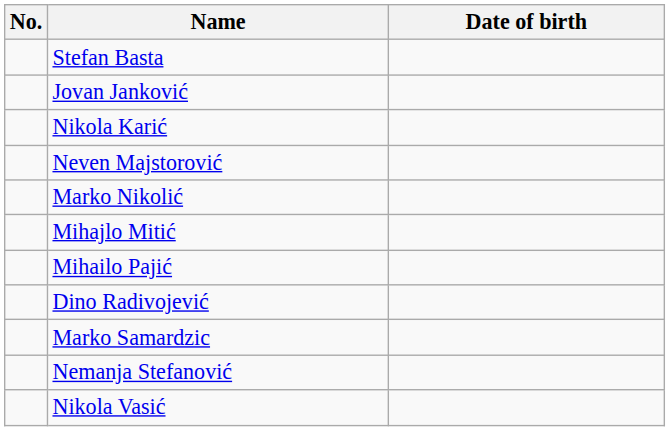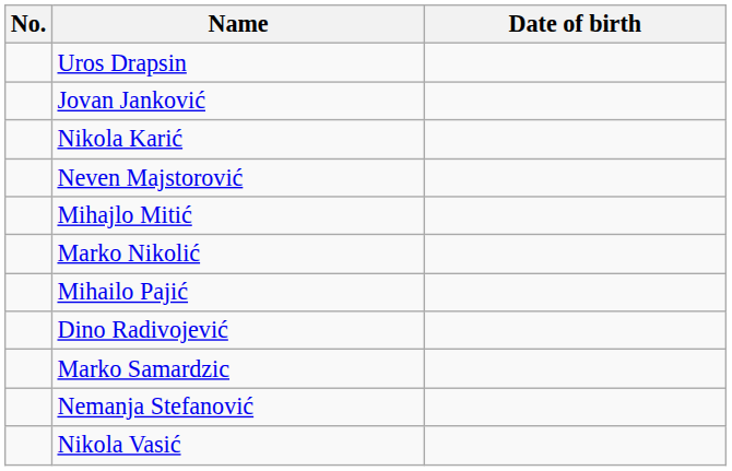- row: Stefan Basta
+ row: Uros Drapsin
rows swapped: Mihajlo Mitić <-> Marko Nikolić
